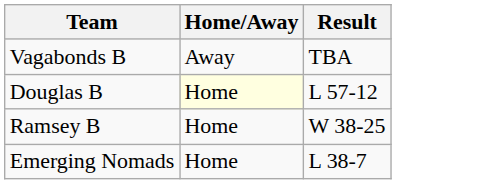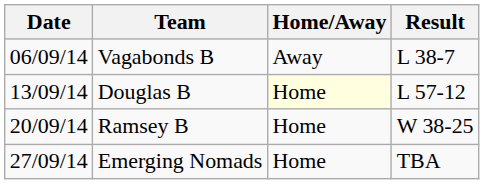+ column: Date | 06/09/14 | 13/09/14 | 20/09/14 | 27/09/14
Vagabonds B | Result: TBA -> L 38-7
Emerging Nomads | Result: L 38-7 -> TBA
